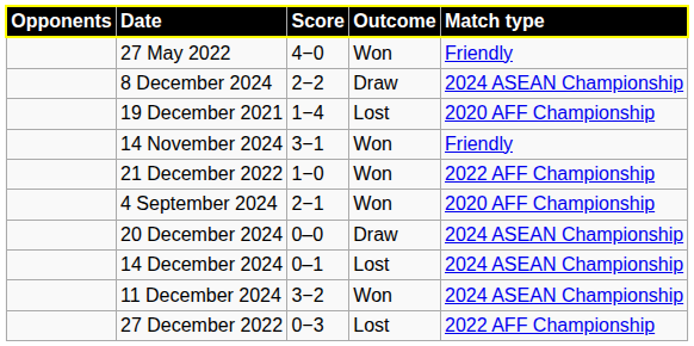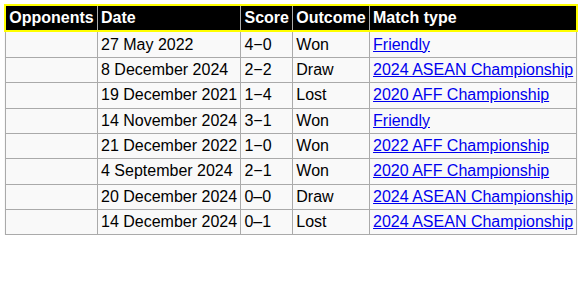- row: 11 December 2024 | 3−2 | Won | 2024 ASEAN Championship
- row: 27 December 2022 | 0−3 | Lost | 2022 AFF Championship
